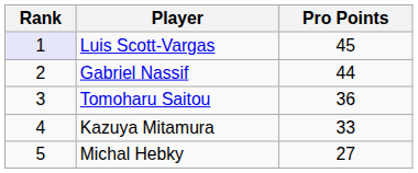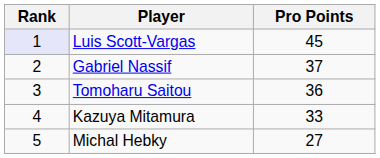Gabriel Nassif | Pro Points: 44 -> 37
